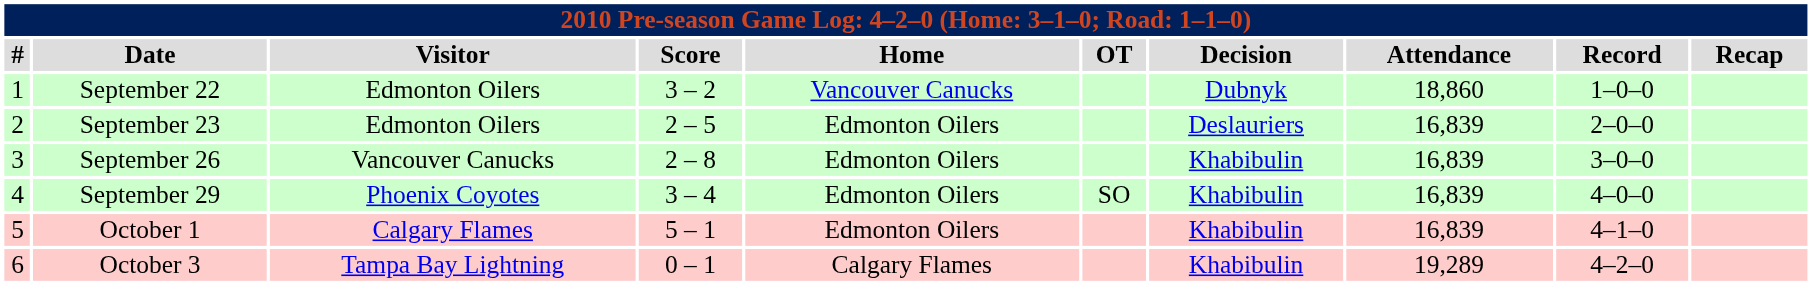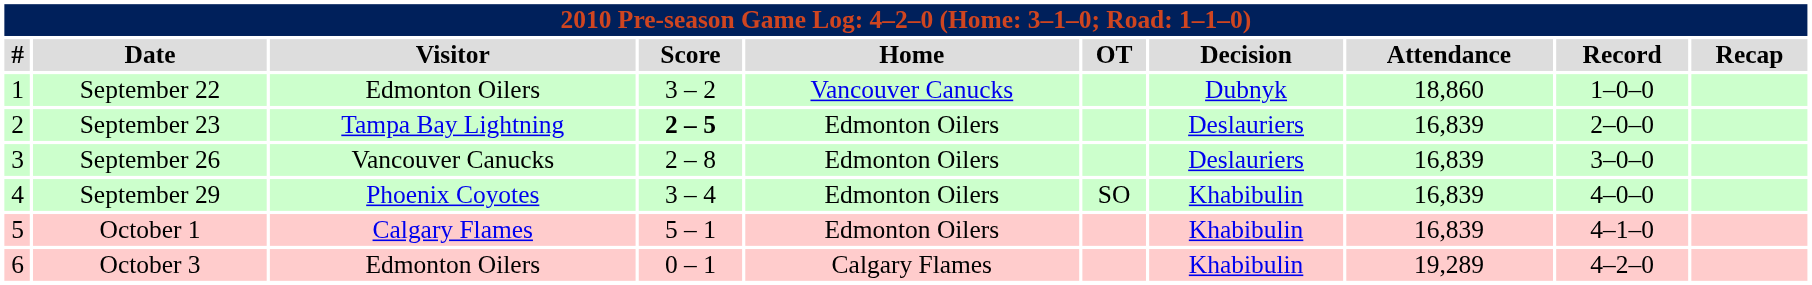September 23 | Visitor: Edmonton Oilers -> Tampa Bay Lightning
September 23 | Score: normal -> bold
September 26 | Decision: Khabibulin -> Deslauriers
October 3 | Visitor: Tampa Bay Lightning -> Edmonton Oilers
